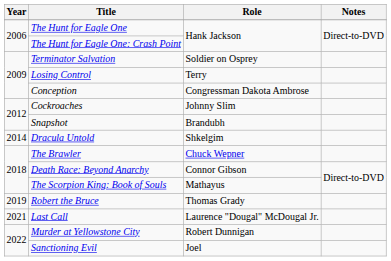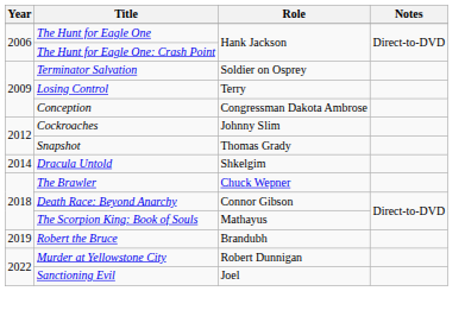Snapshot | Role: Brandubh -> Thomas Grady
Robert the Bruce | Role: Thomas Grady -> Brandubh
- row: 2021 | Last Call | Laurence "Dougal" McDougal Jr.
